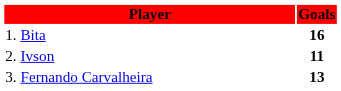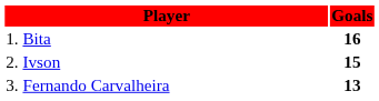2. Ivson | Goals: 11 -> 15
